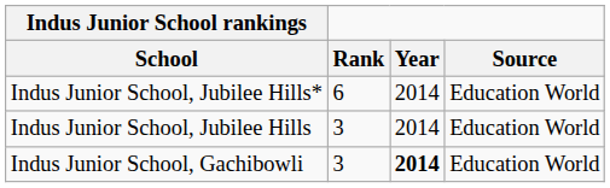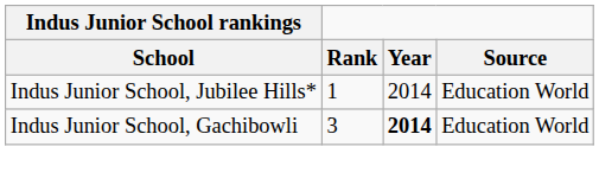Indus Junior School, Jubilee Hills* | Rank: 6 -> 1
- row: Indus Junior School, Jubilee Hills | 3 | 2014 | Education World
